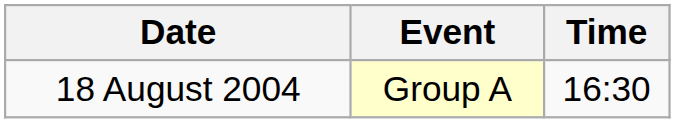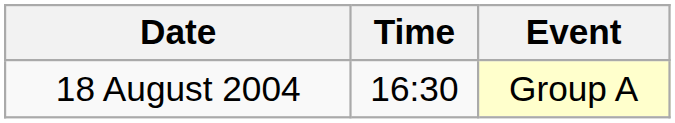columns swapped: Time <-> Event
